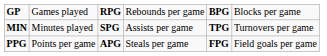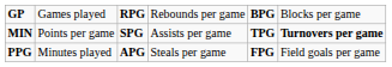MIN | column 2: Minutes played -> Points per game
MIN | column 6: normal -> bold
PPG | column 2: Points per game -> Minutes played
